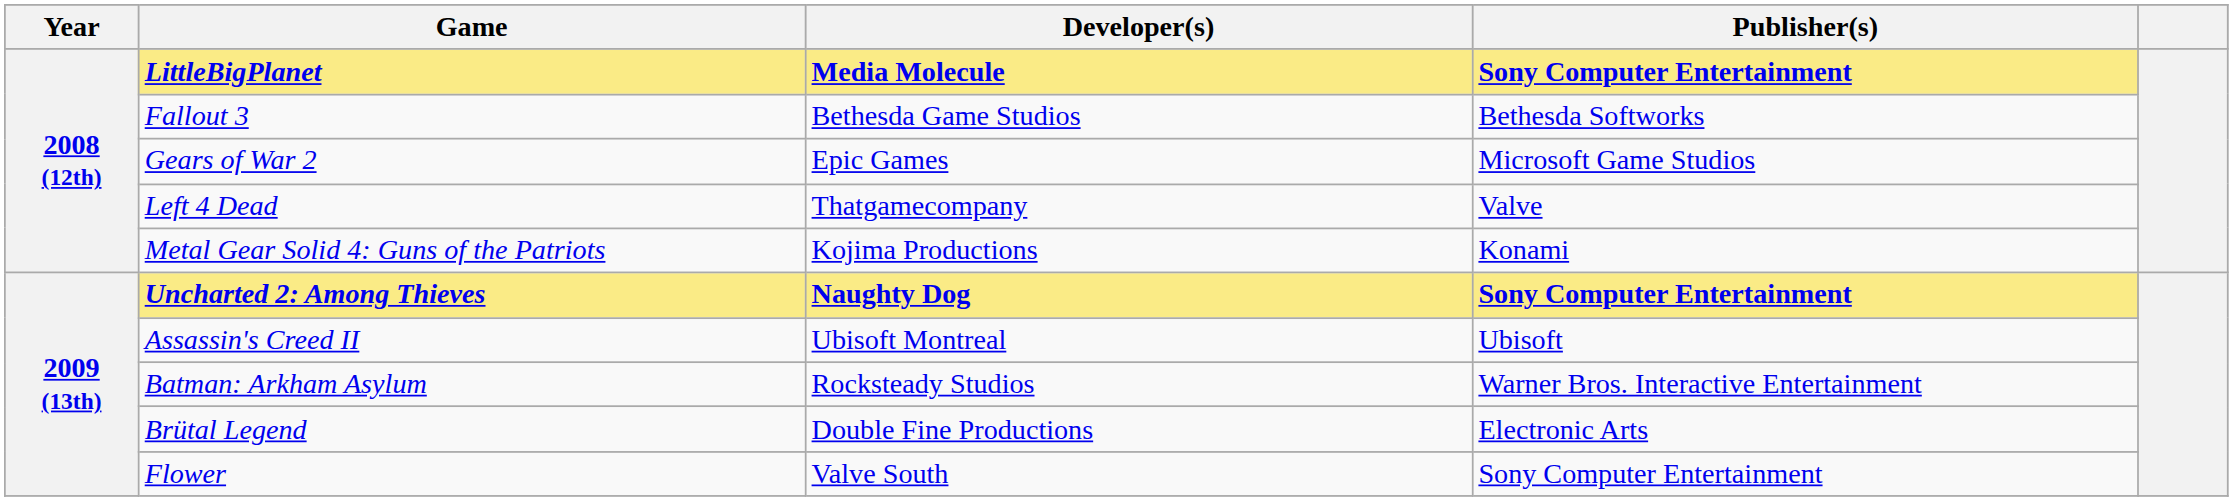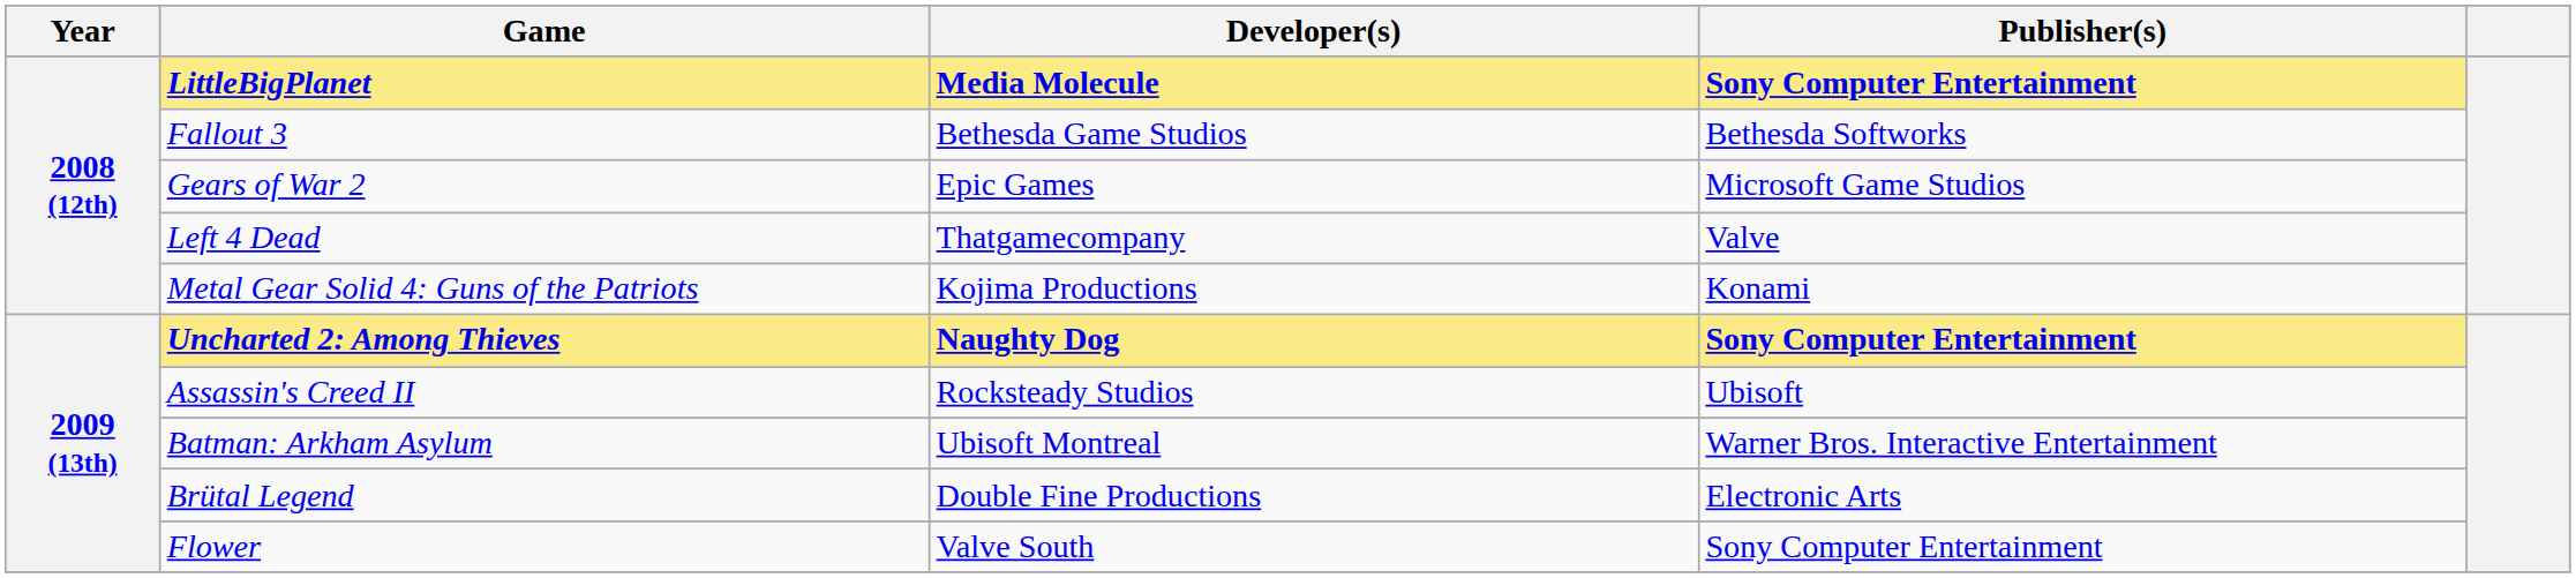Assassin's Creed II | Developer(s): Ubisoft Montreal -> Rocksteady Studios
Batman: Arkham Asylum | Developer(s): Rocksteady Studios -> Ubisoft Montreal
